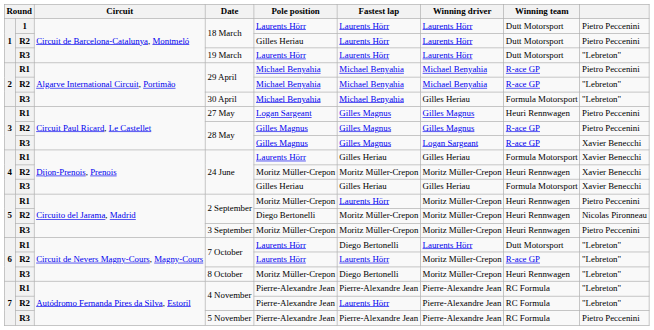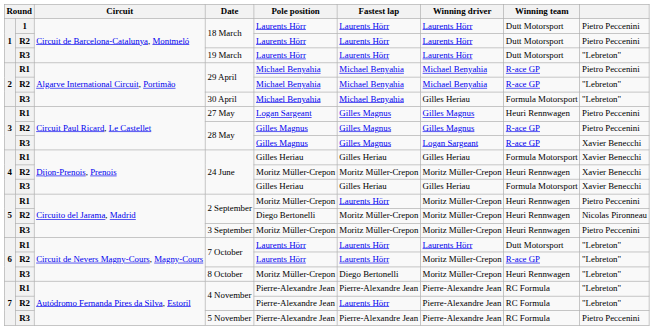R2 / 18 March | Pole position: Gilles Heriau -> Laurents Hörr
R1 / 24 June | Pole position: Laurents Hörr -> Gilles Heriau
R1 / 7 October | Fastest lap: Diego Bertonelli -> Laurents Hörr
